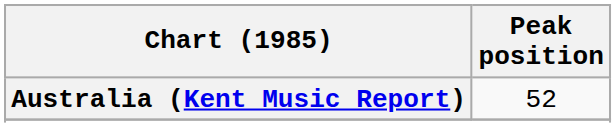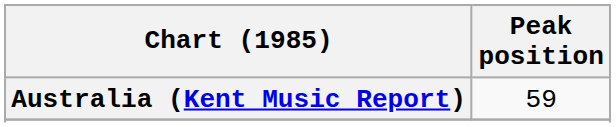Australia (Kent Music Report) | Peak position: 52 -> 59
